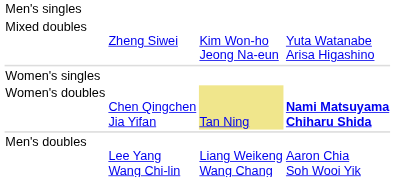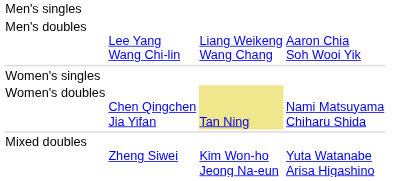rows swapped: Men's doubles <-> Mixed doubles
Women's doubles | column 4: bold -> normal
